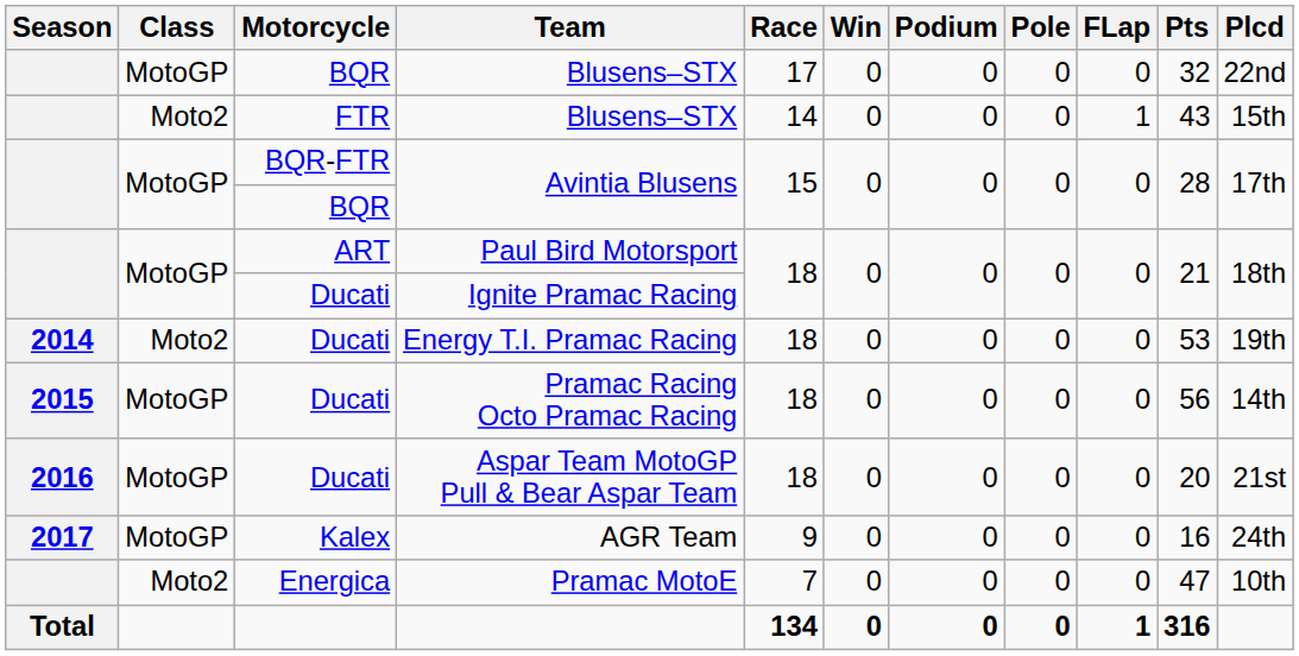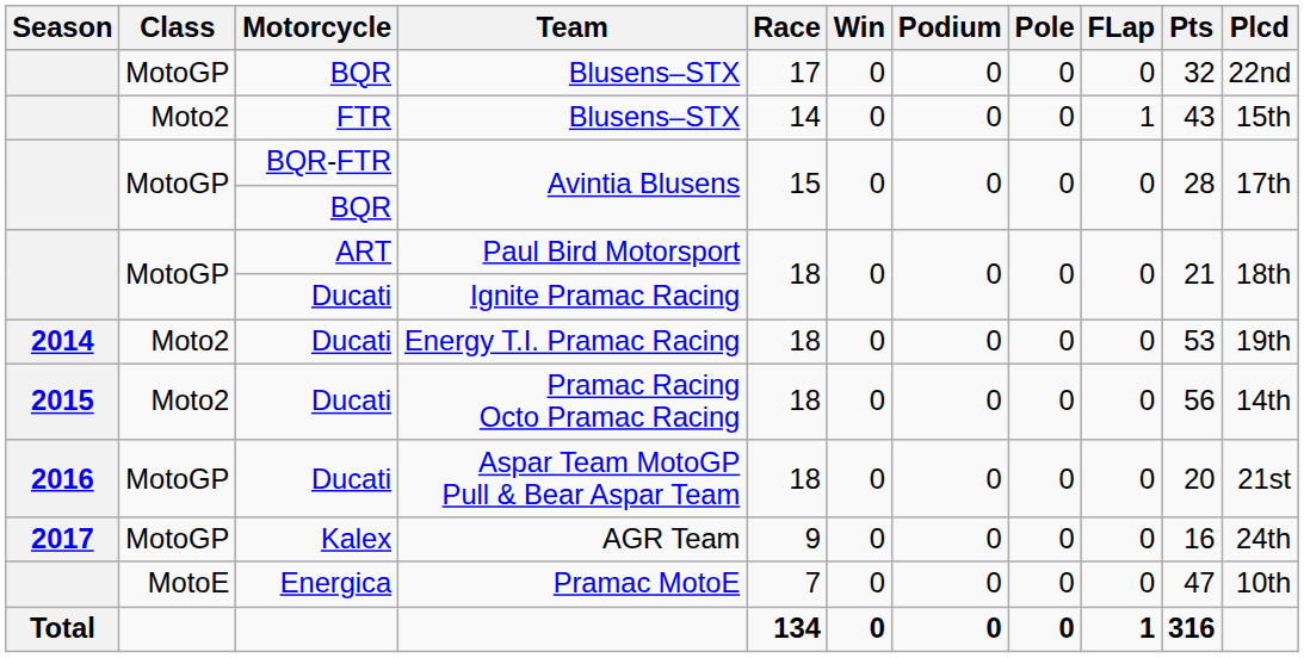Pramac Racing Octo Pramac Racing | Class: MotoGP -> Moto2
Pramac MotoE | Class: Moto2 -> MotoE
